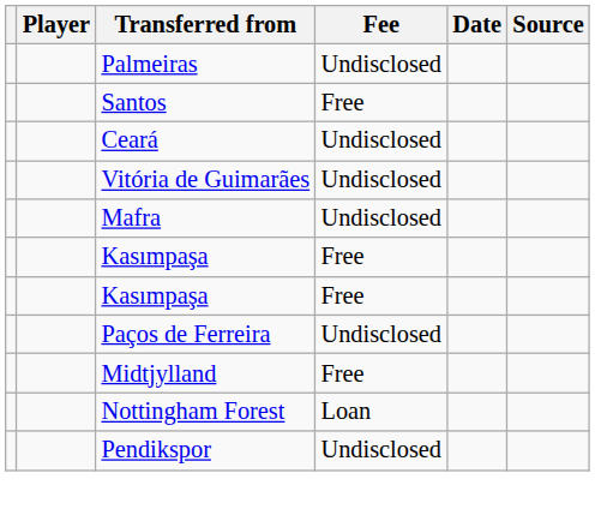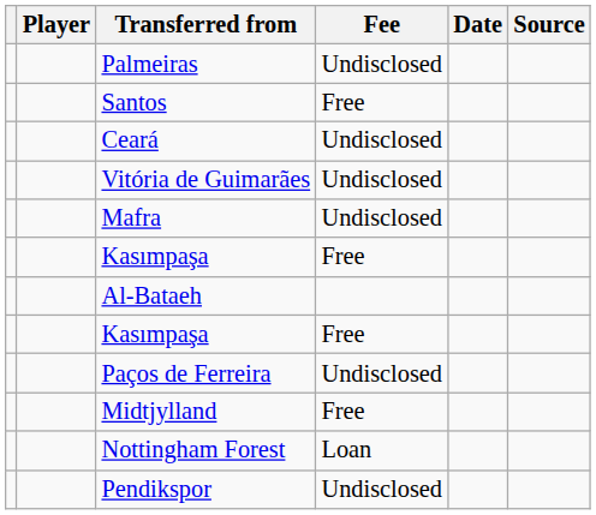+ row: Al-Bataeh
